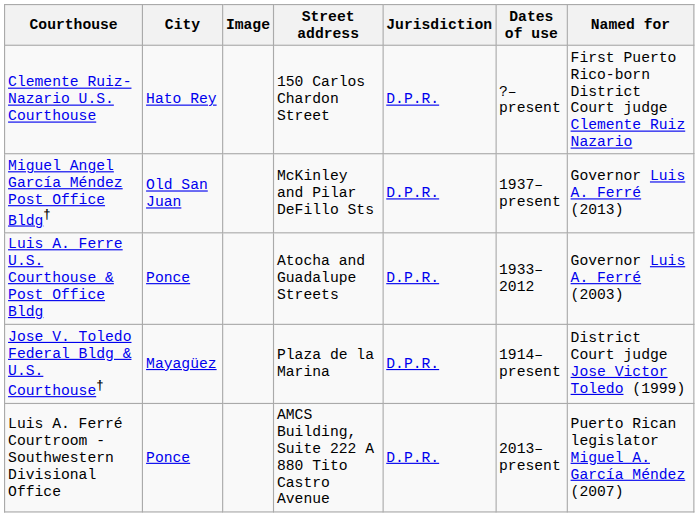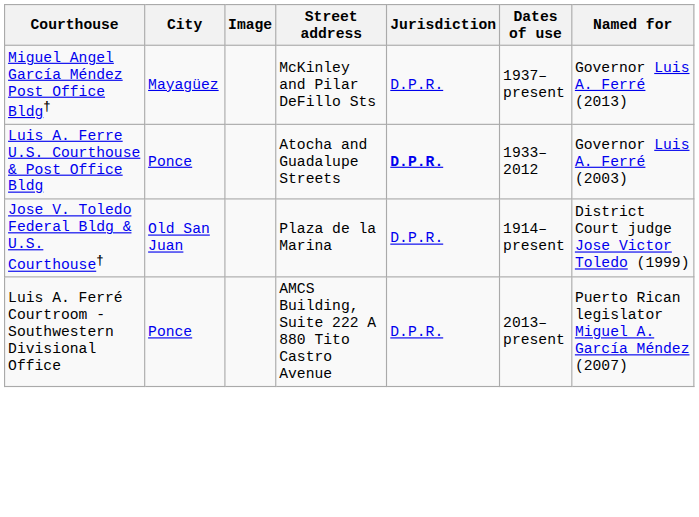- row: Clemente Ruiz-Nazario U.S. Courthouse | Hato Rey | 150 Carlos Chardon Street | D.P.R. | ?–present | First Puerto Rico-born District Court judge Clemente Ruiz Nazario
Miguel Angel García Méndez Post Office Bldg† | City: Old San Juan -> Mayagüez
Luis A. Ferre U.S. Courthouse & Post Office Bldg | Jurisdiction: normal -> bold
Jose V. Toledo Federal Bldg & U.S. Courthouse† | City: Mayagüez -> Old San Juan
